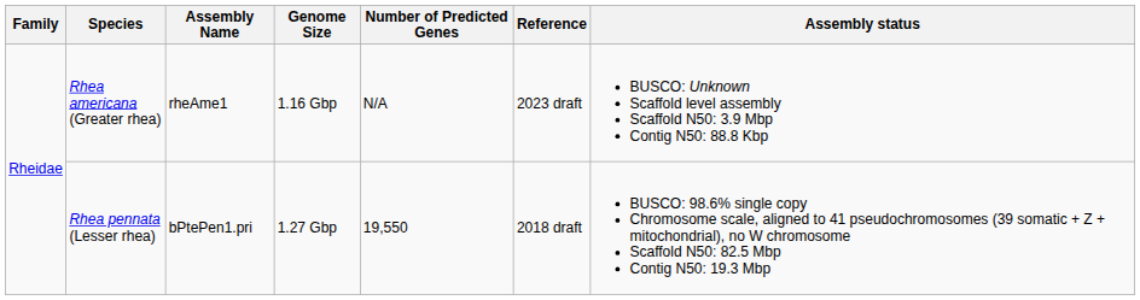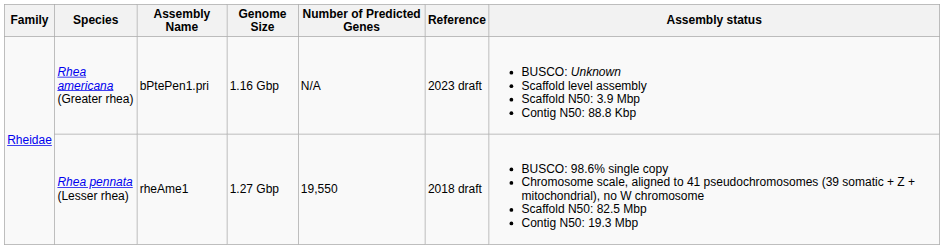Rhea americana (Greater rhea) | Assembly Name: rheAme1 -> bPtePen1.pri
Rhea pennata (Lesser rhea) | Assembly Name: bPtePen1.pri -> rheAme1
